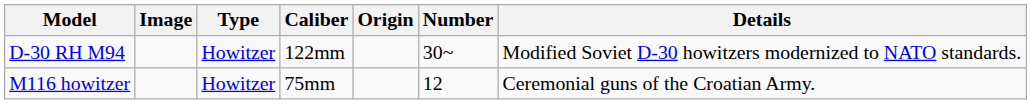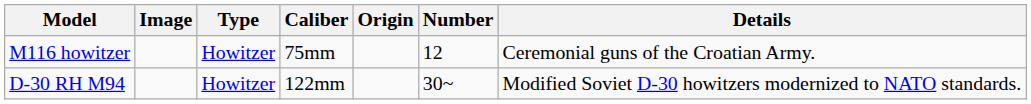rows swapped: M116 howitzer <-> D-30 RH M94
